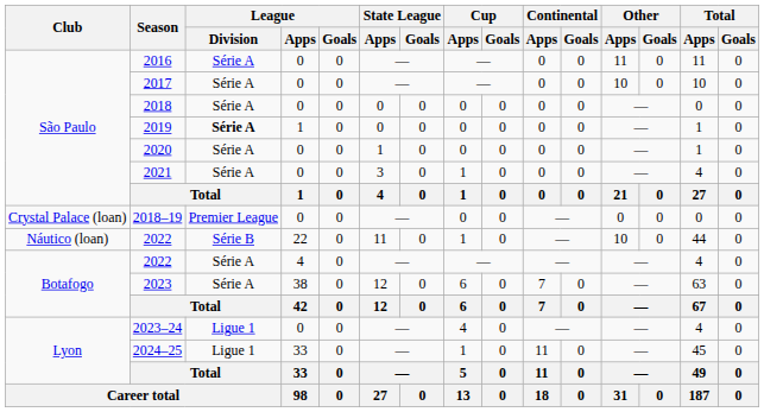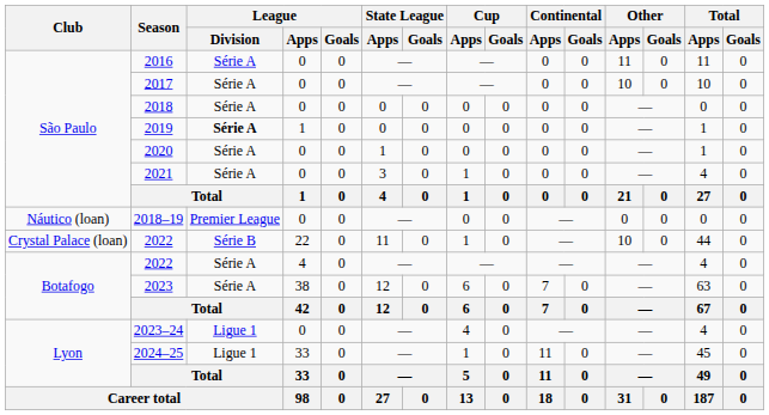2018–19 | Club: Crystal Palace (loan) -> Náutico (loan)
2022 / 22 | Club: Náutico (loan) -> Crystal Palace (loan)
